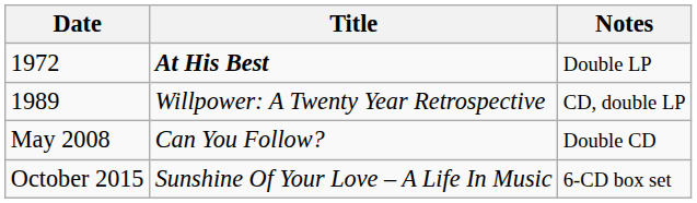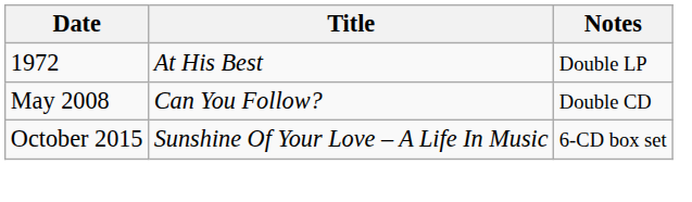1972 | Title: bold -> normal
- row: 1989 | Willpower: A Twenty Year Retrospective | CD, double LP
